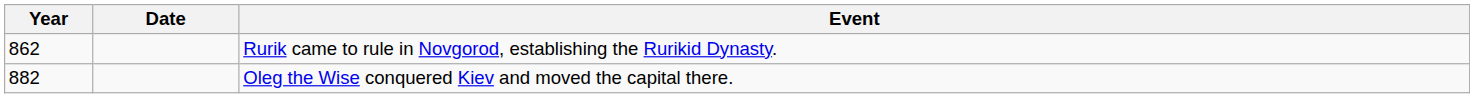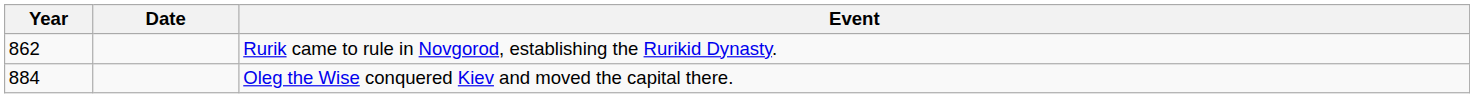Oleg the Wise conquered Kiev and moved the capital there. | Year: 882 -> 884
